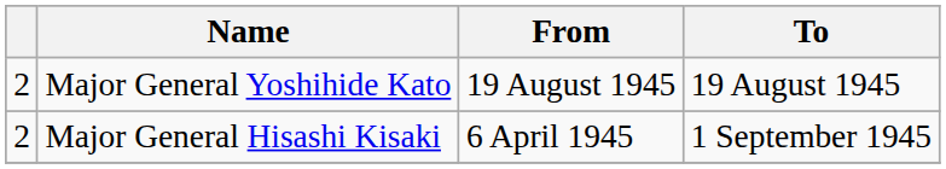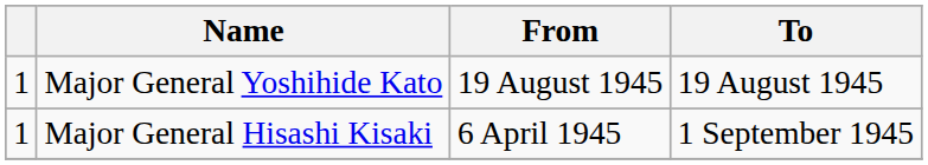Major General Yoshihide Kato | column 1: 2 -> 1
Major General Hisashi Kisaki | column 1: 2 -> 1
